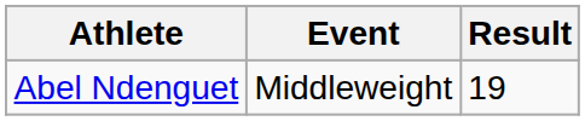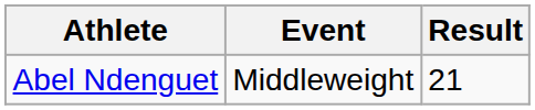Abel Ndenguet | Result: 19 -> 21
